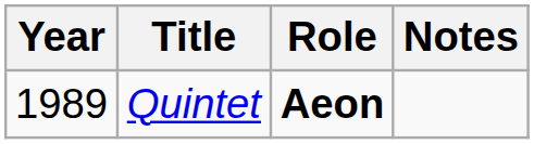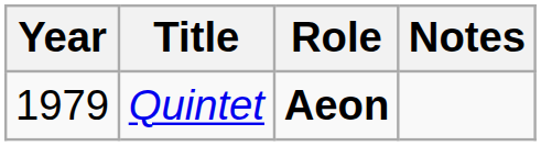Quintet | Year: 1989 -> 1979
